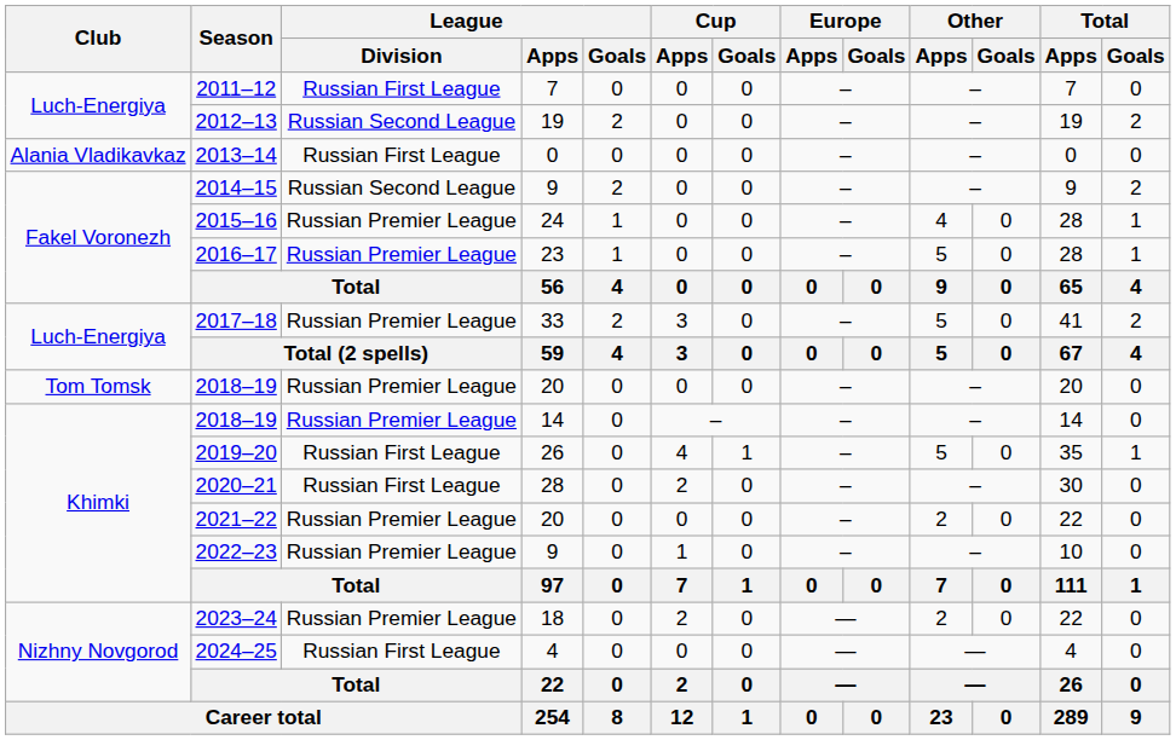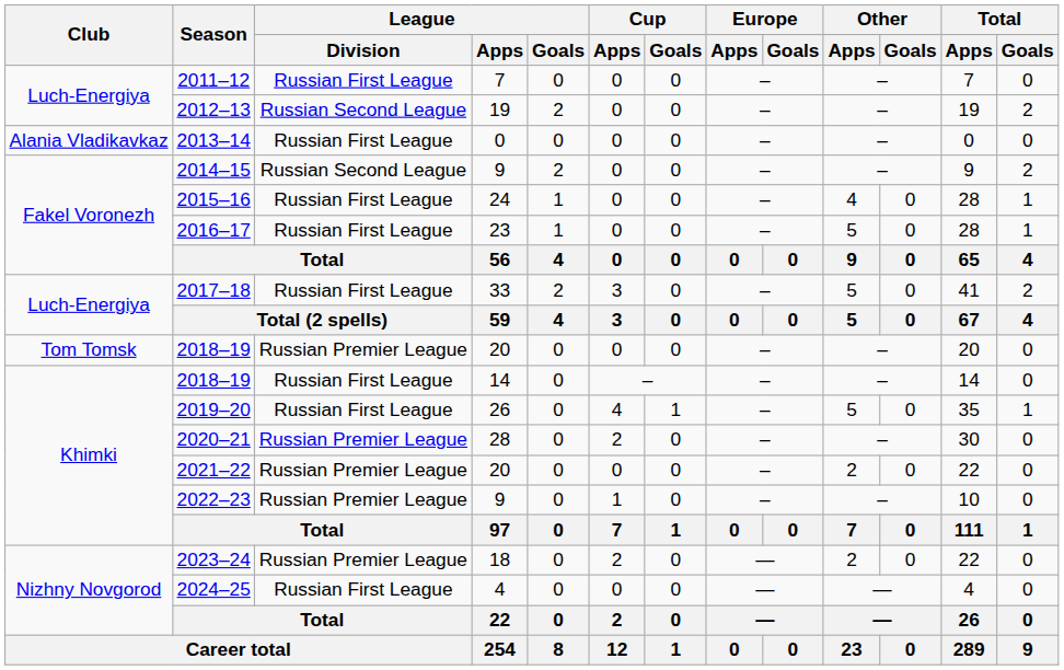2015–16 | League / Division: Russian Premier League -> Russian First League
2016–17 | League / Division: Russian Premier League -> Russian First League
2017–18 | League / Division: Russian Premier League -> Russian First League
2018–19 / 14 | League / Division: Russian Premier League -> Russian First League
2020–21 | League / Division: Russian First League -> Russian Premier League
